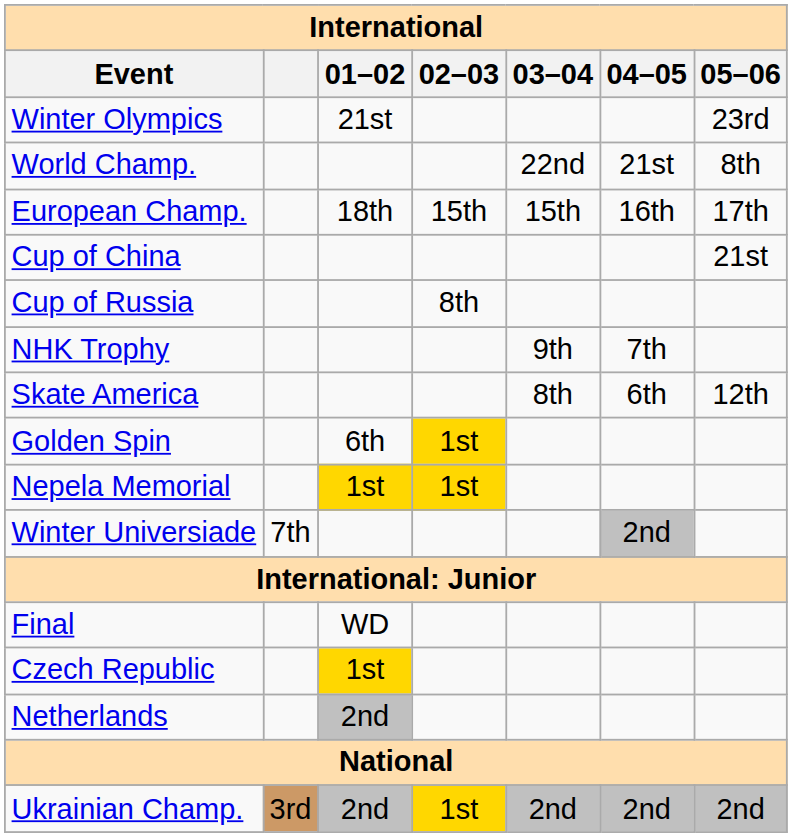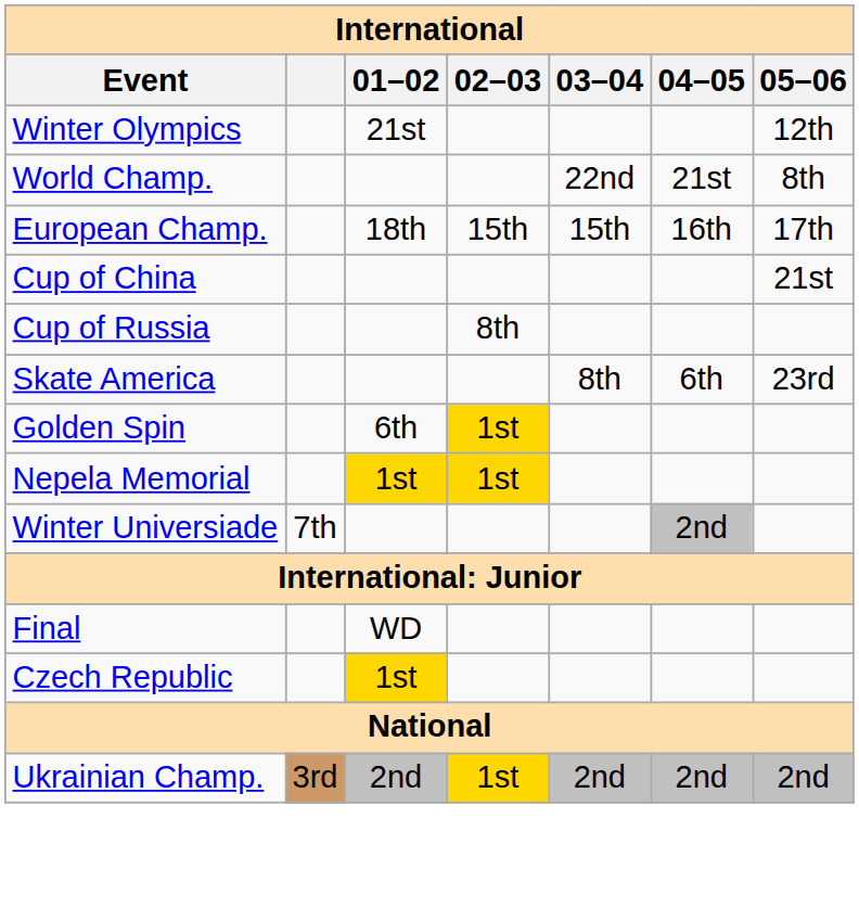Winter Olympics | 05–06: 23rd -> 12th
- row: NHK Trophy | 9th | 7th
Skate America | 05–06: 12th -> 23rd
- row: Netherlands | 2nd
